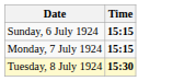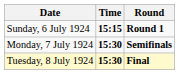+ column: Round | Round 1 | Semifinals | Final
Monday, 7 July 1924 | Time: 15:15 -> 15:30
